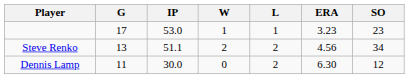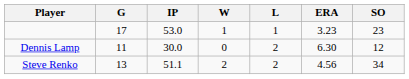rows swapped: Steve Renko <-> Dennis Lamp
